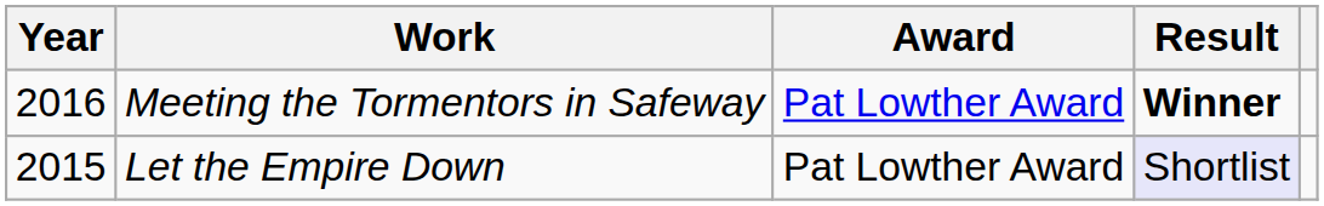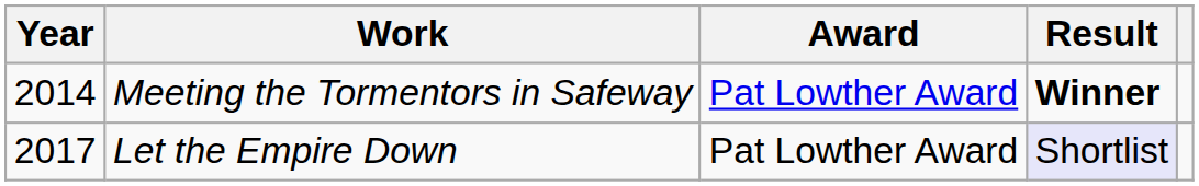Meeting the Tormentors in Safeway | Year: 2016 -> 2014
Let the Empire Down | Year: 2015 -> 2017
